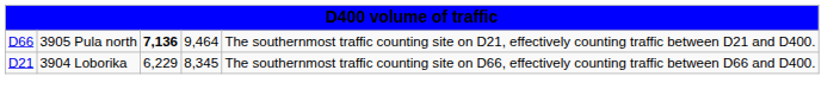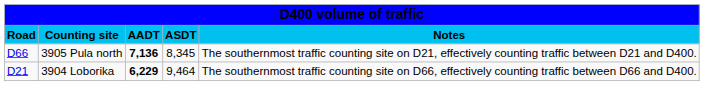+ row: Road | Counting site | AADT | ASDT | Notes
3905 Pula north | column 4: 9,464 -> 8,345
3904 Loborika | column 3: normal -> bold
3904 Loborika | column 4: 8,345 -> 9,464
